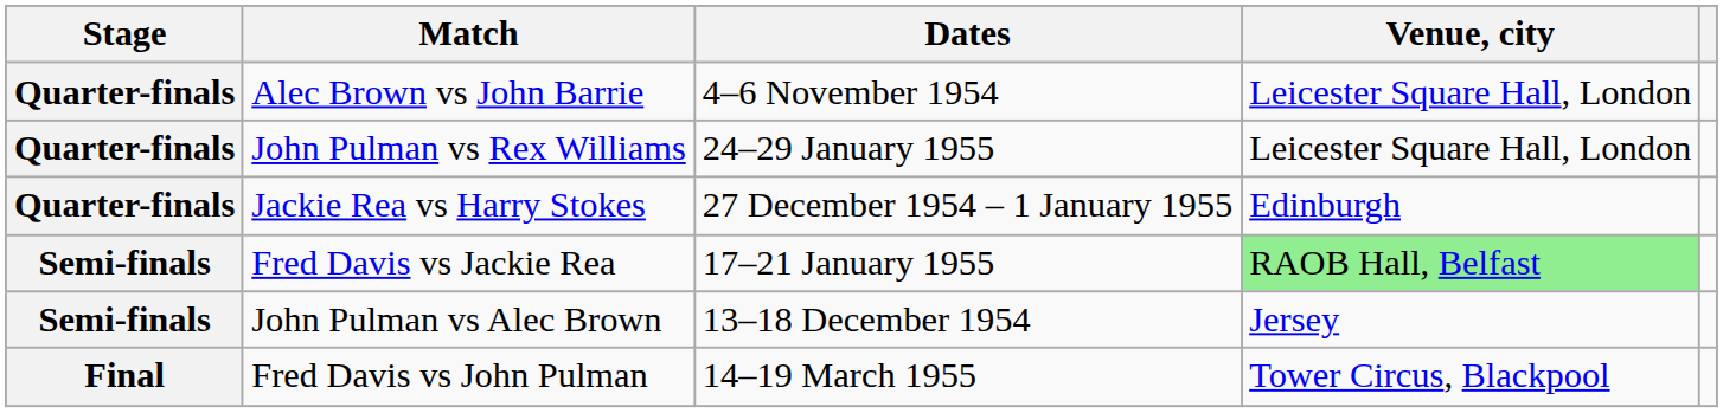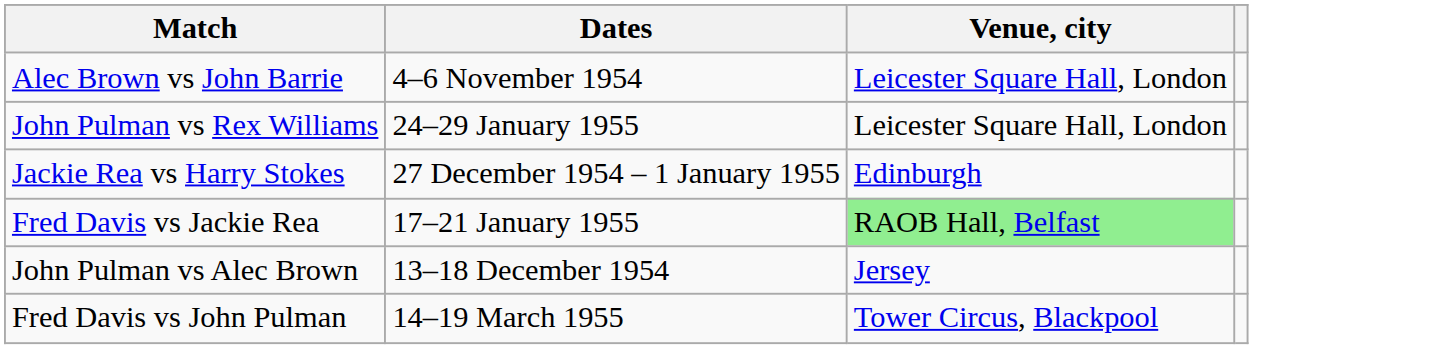- column: Stage | Quarter-finals | Quarter-finals | Quarter-finals | Semi-finals | Semi-finals | Final
